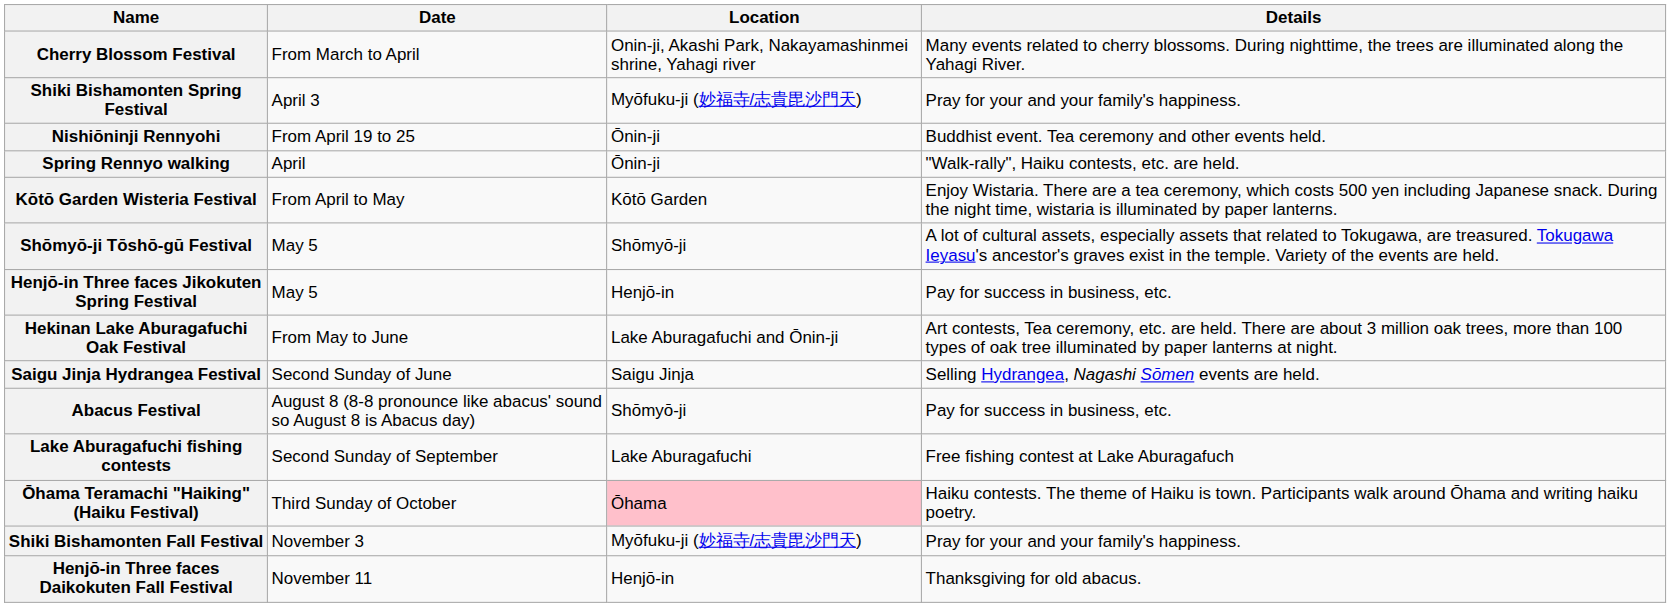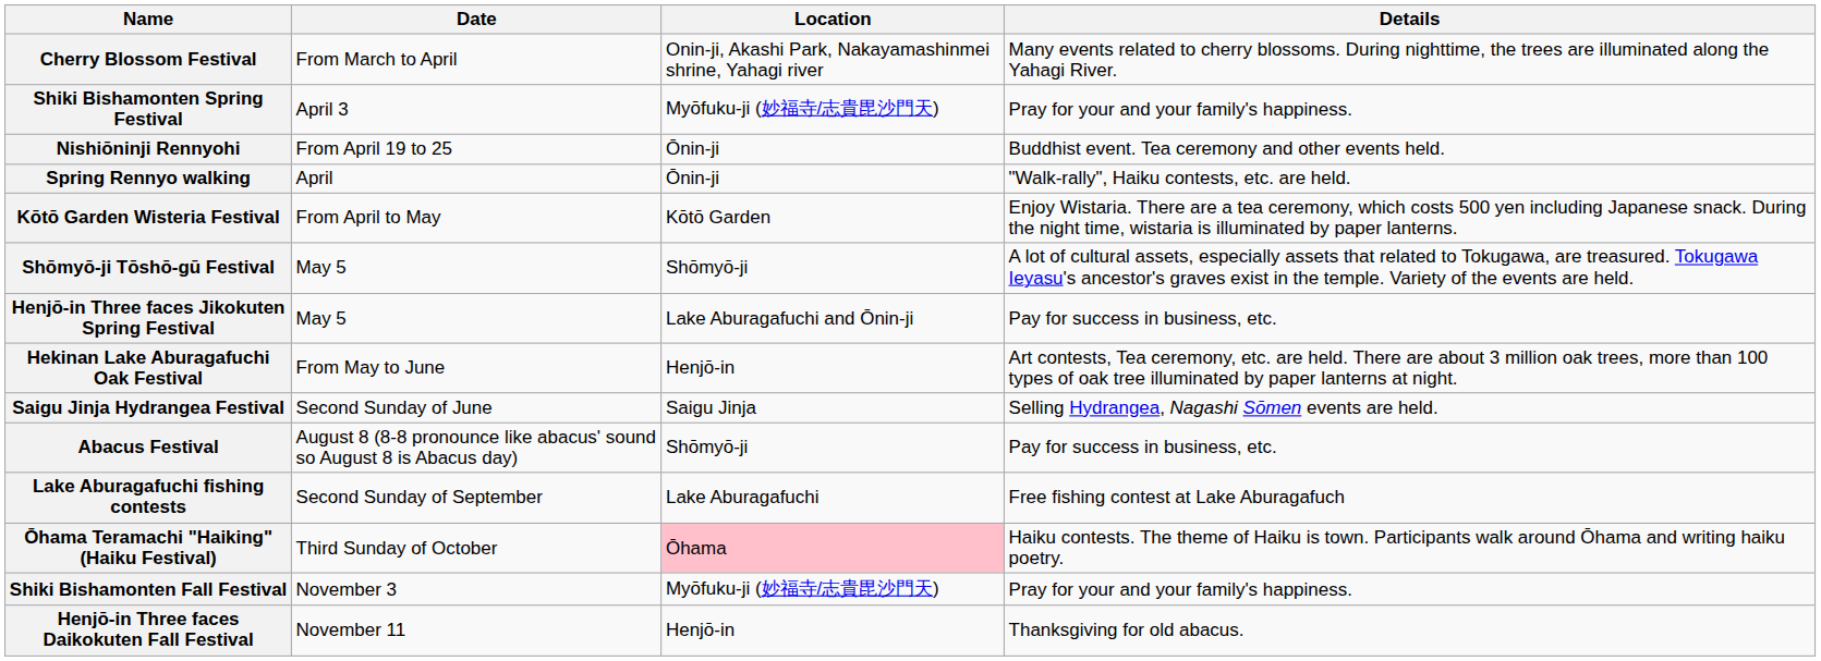Henjō-in Three faces Jikokuten Spring Festival | Location: Henjō-in -> Lake Aburagafuchi and Ōnin-ji
Hekinan Lake Aburagafuchi Oak Festival | Location: Lake Aburagafuchi and Ōnin-ji -> Henjō-in
